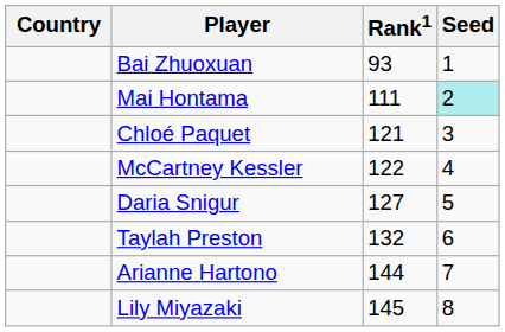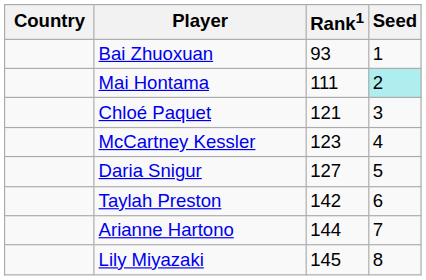McCartney Kessler | Rank1: 122 -> 123
Taylah Preston | Rank1: 132 -> 142
